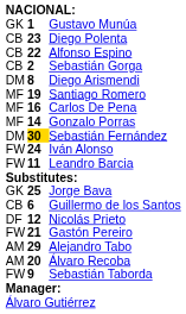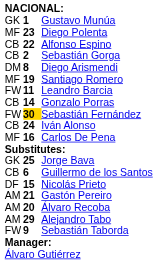Diego Polenta | column 1: CB -> MF
rows swapped: Carlos De Pena <-> Leandro Barcia
Gonzalo Porras | column 1: MF -> CB
Sebastián Fernández | column 1: DM -> FW
Iván Alonso | column 1: FW -> CB
Nicolás Prieto | column 2: 12 -> 15
Gastón Pereiro | column 1: FW -> AM
rows swapped: Alejandro Tabo <-> Álvaro Recoba
